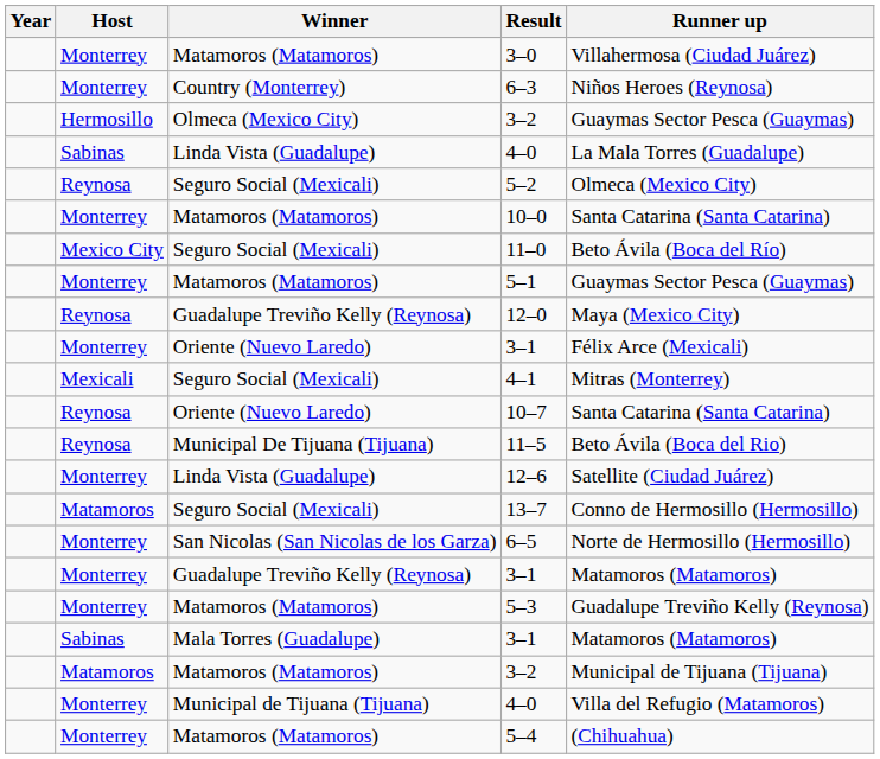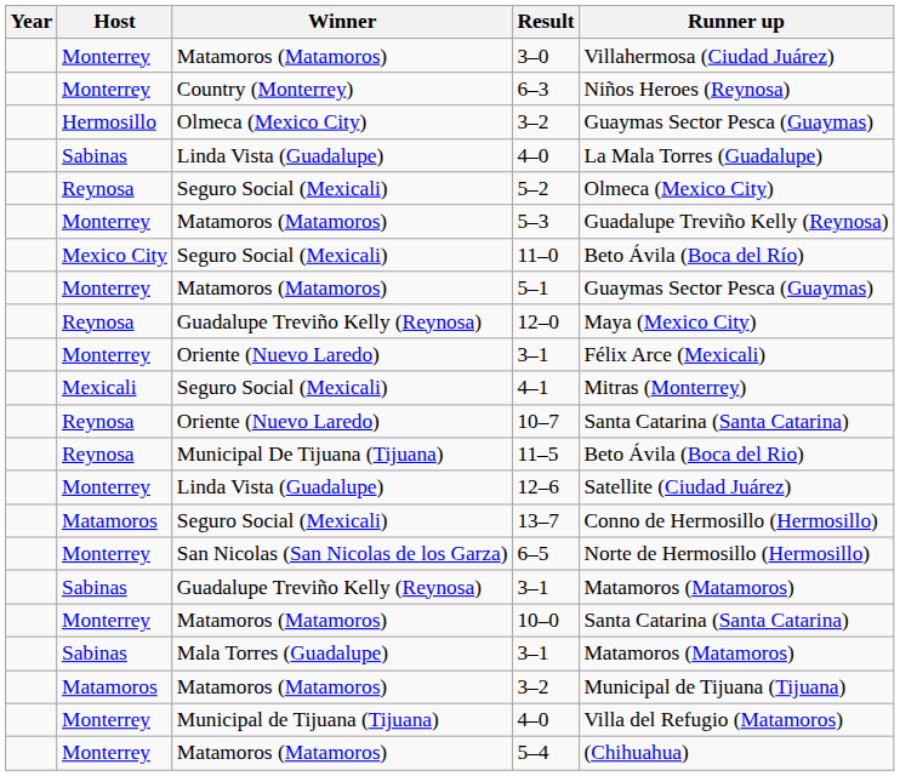rows swapped: 10–0 <-> 5–3
Guadalupe Treviño Kelly (Reynosa) / 3–1 | Host: Monterrey -> Sabinas
